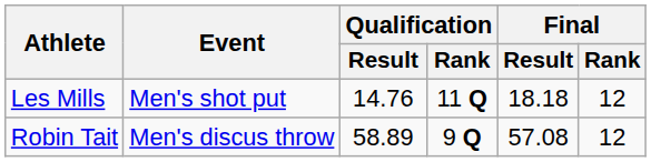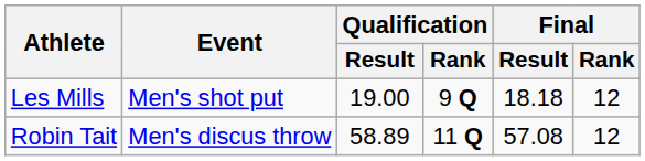Les Mills | Qualification / Result: 14.76 -> 19.00
Les Mills | Qualification / Rank: 11 Q -> 9 Q
Robin Tait | Qualification / Rank: 9 Q -> 11 Q
